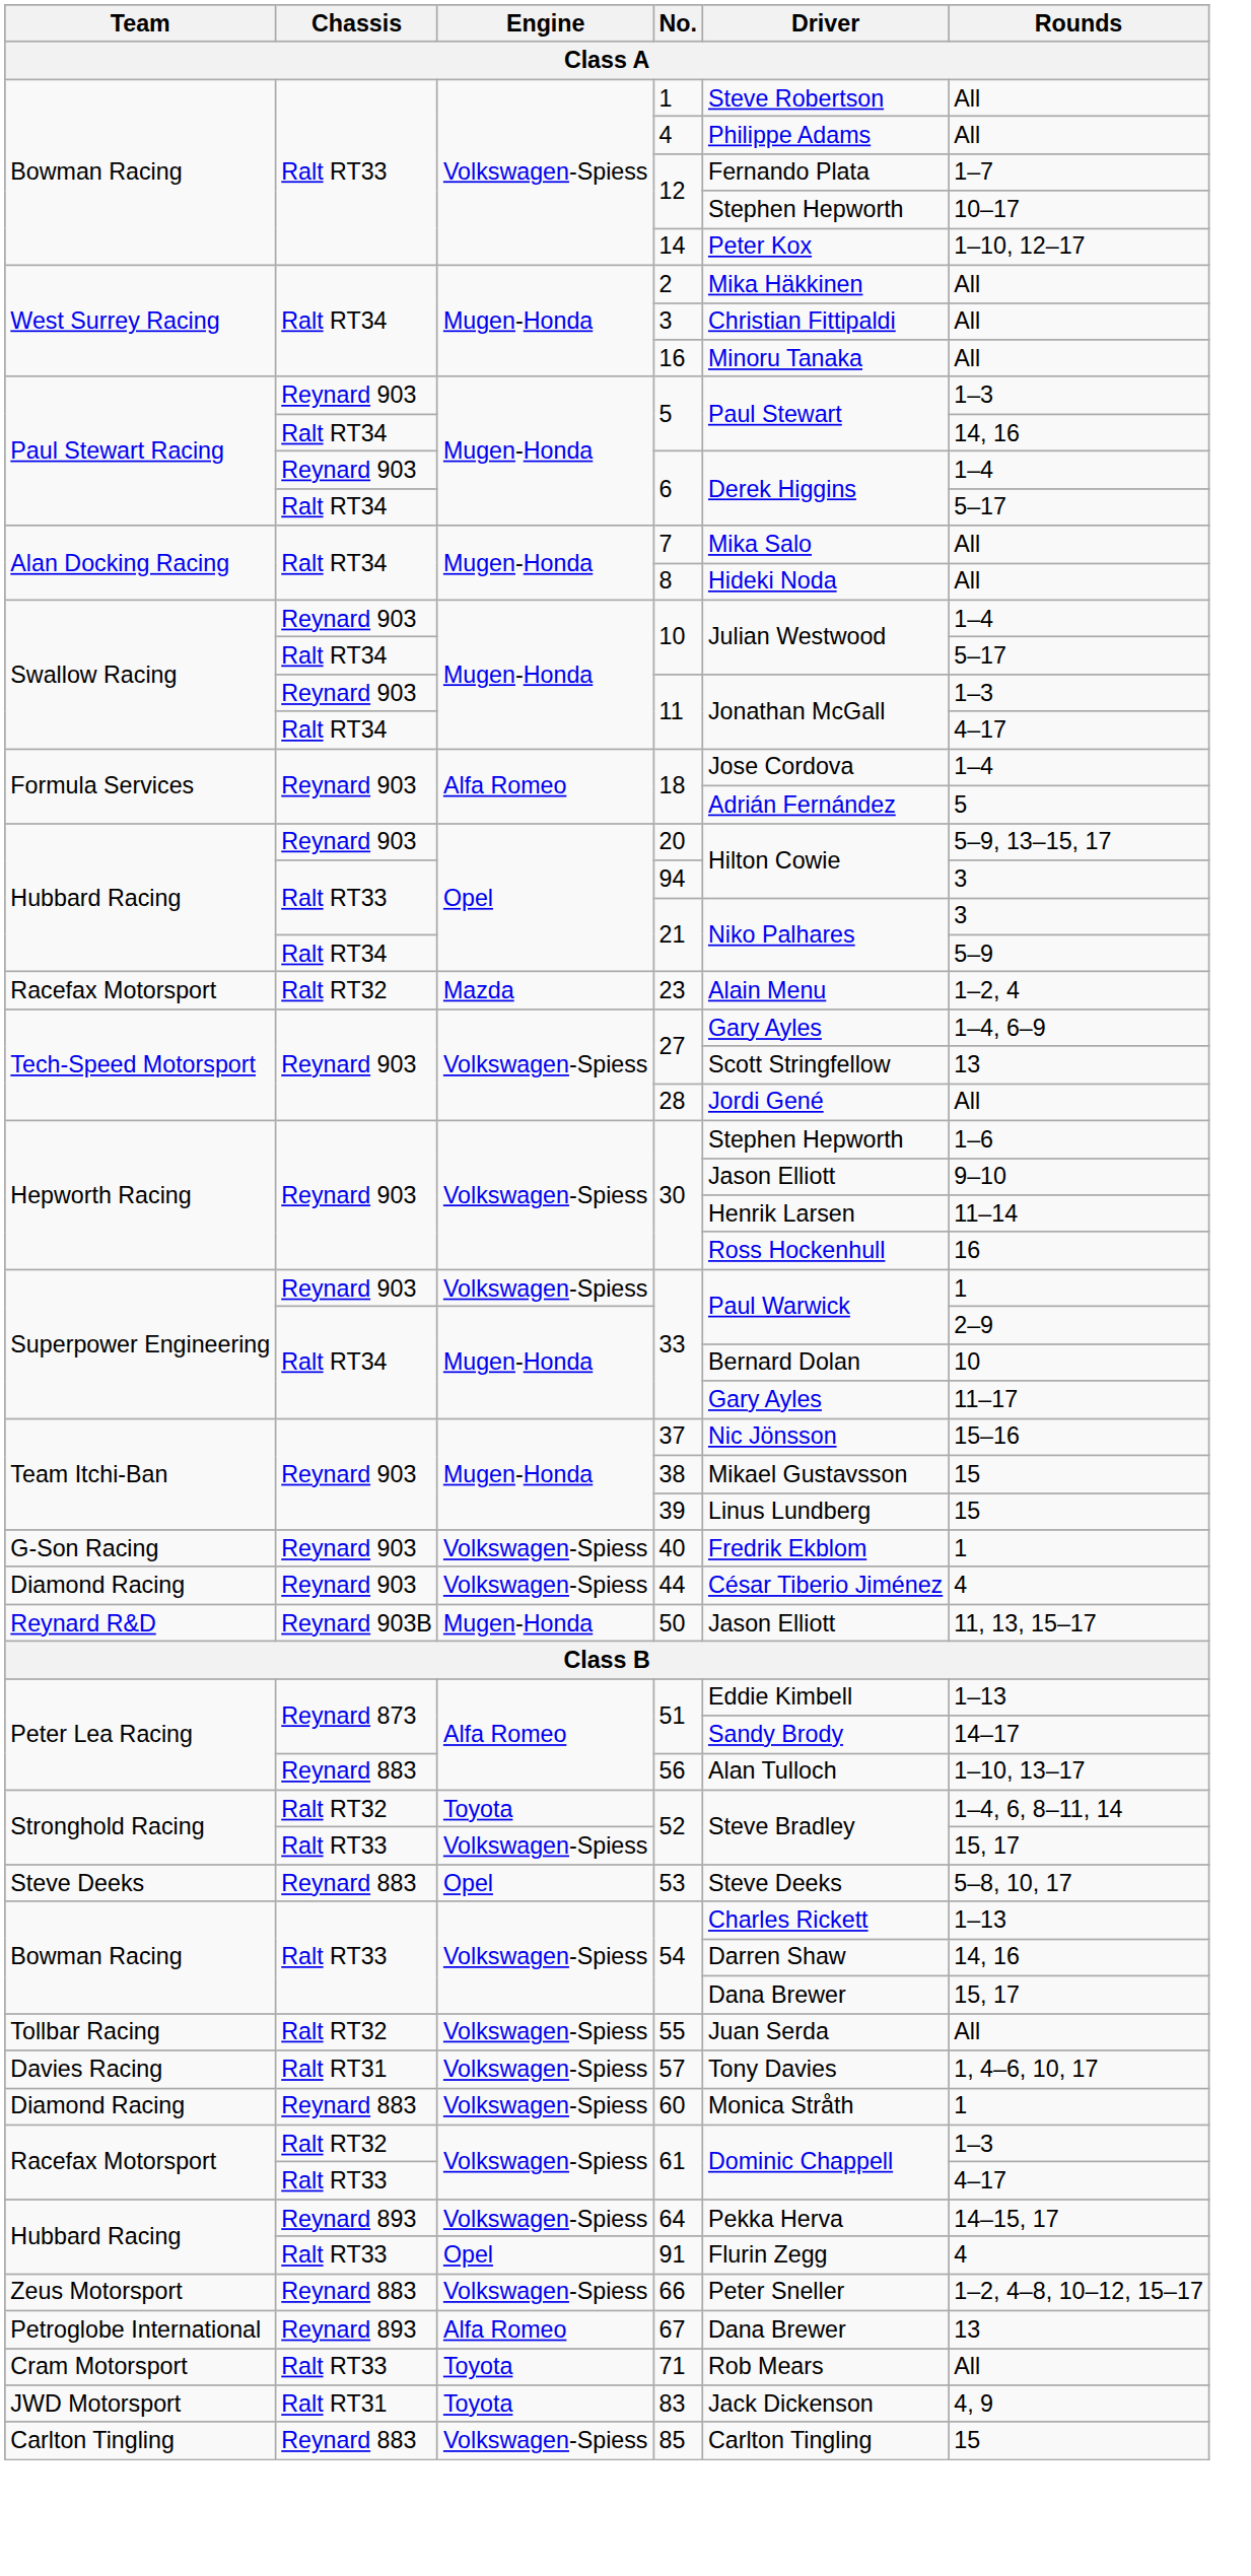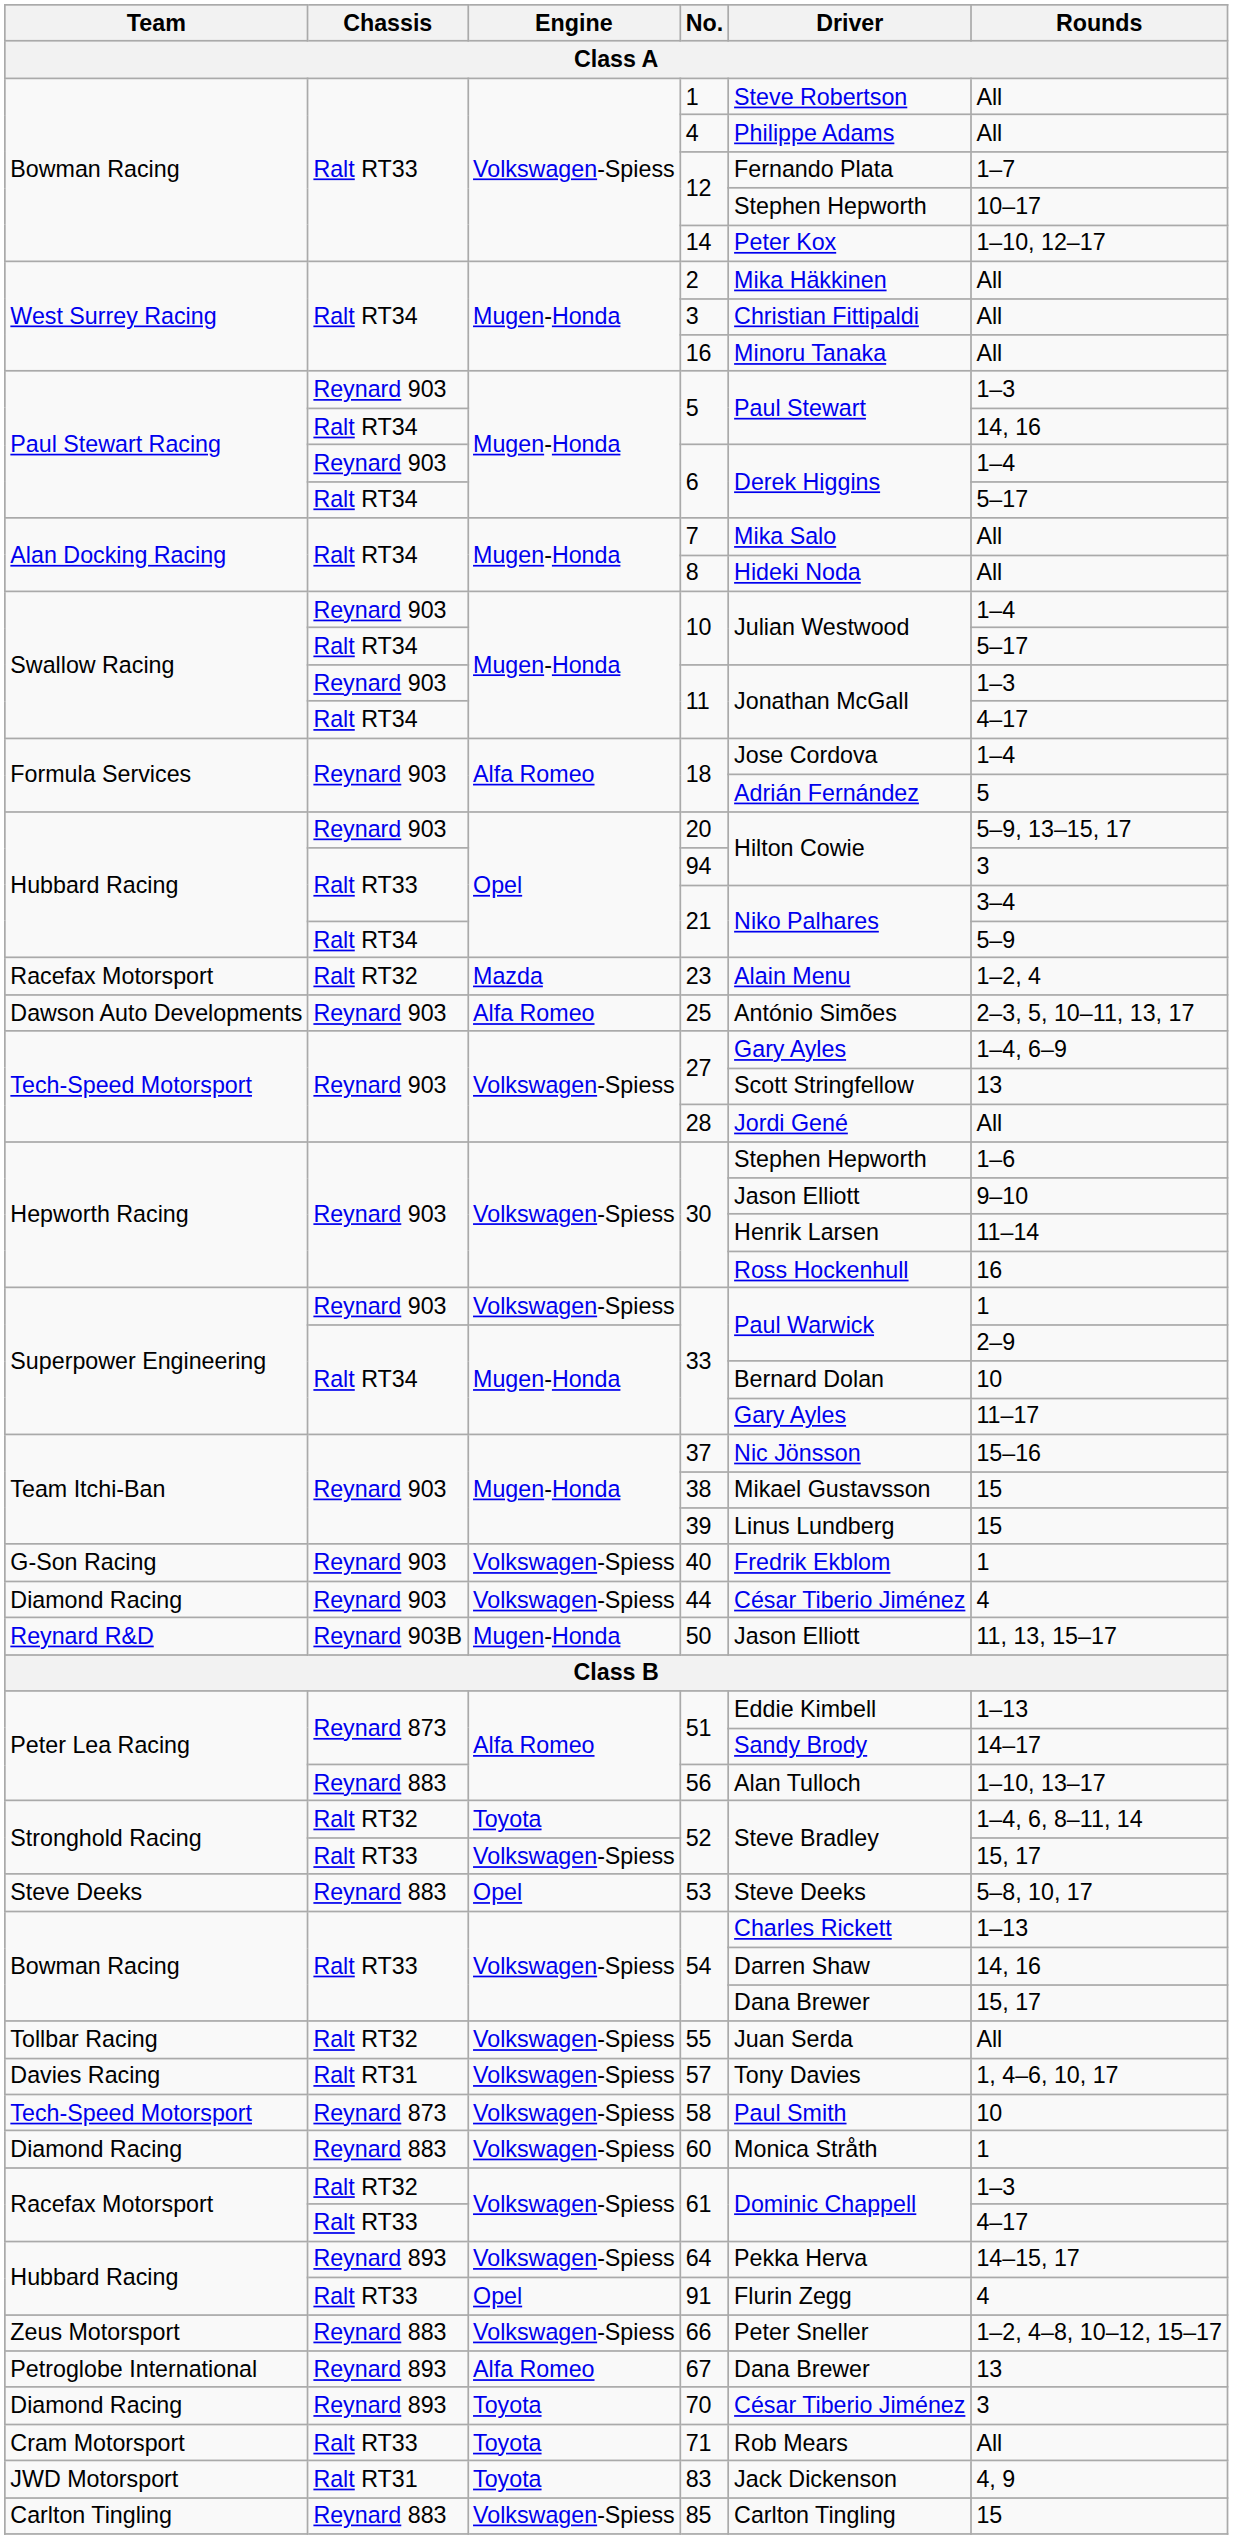Ralt RT33 / 21 | Rounds: 3 -> 3–4
+ row: Dawson Auto Developments | Reynard 903 | Alfa Romeo | 25 | António Simões | 2–3, 5, 10–11, 13, 17
+ row: Tech-Speed Motorsport | Reynard 873 | Volkswagen-Spiess | 58 | Paul Smith | 10
+ row: Diamond Racing | Reynard 893 | Toyota | 70 | César Tiberio Jiménez | 3
